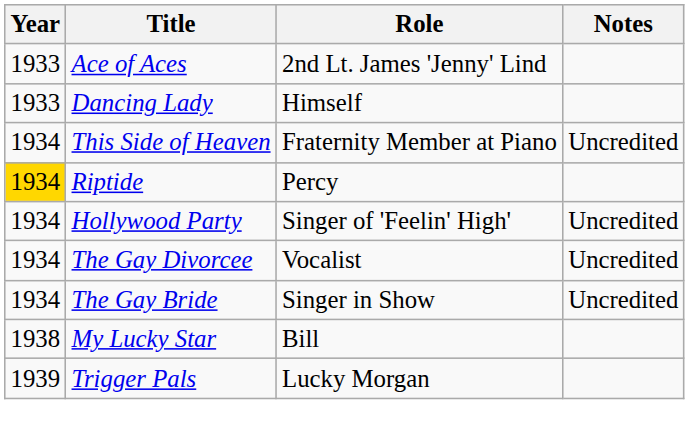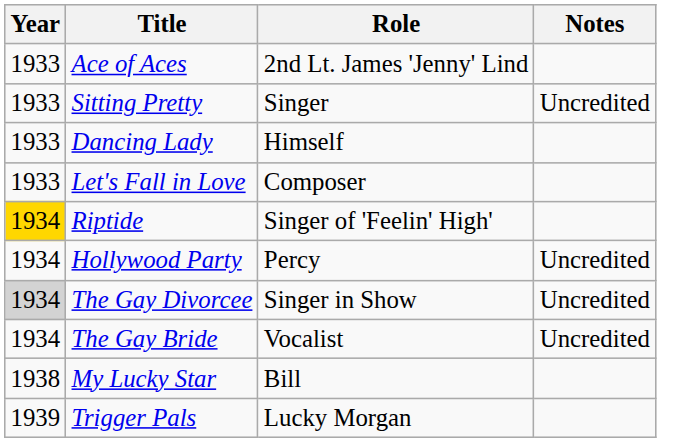+ row: 1933 | Sitting Pretty | Singer | Uncredited
+ row: 1933 | Let's Fall in Love | Composer
- row: 1934 | This Side of Heaven | Fraternity Member at Piano | Uncredited
Riptide | Role: Percy -> Singer of 'Feelin' High'
Hollywood Party | Role: Singer of 'Feelin' High' -> Percy
The Gay Divorcee | Year: no background -> lightgrey background
The Gay Divorcee | Role: Vocalist -> Singer in Show
The Gay Bride | Role: Singer in Show -> Vocalist
